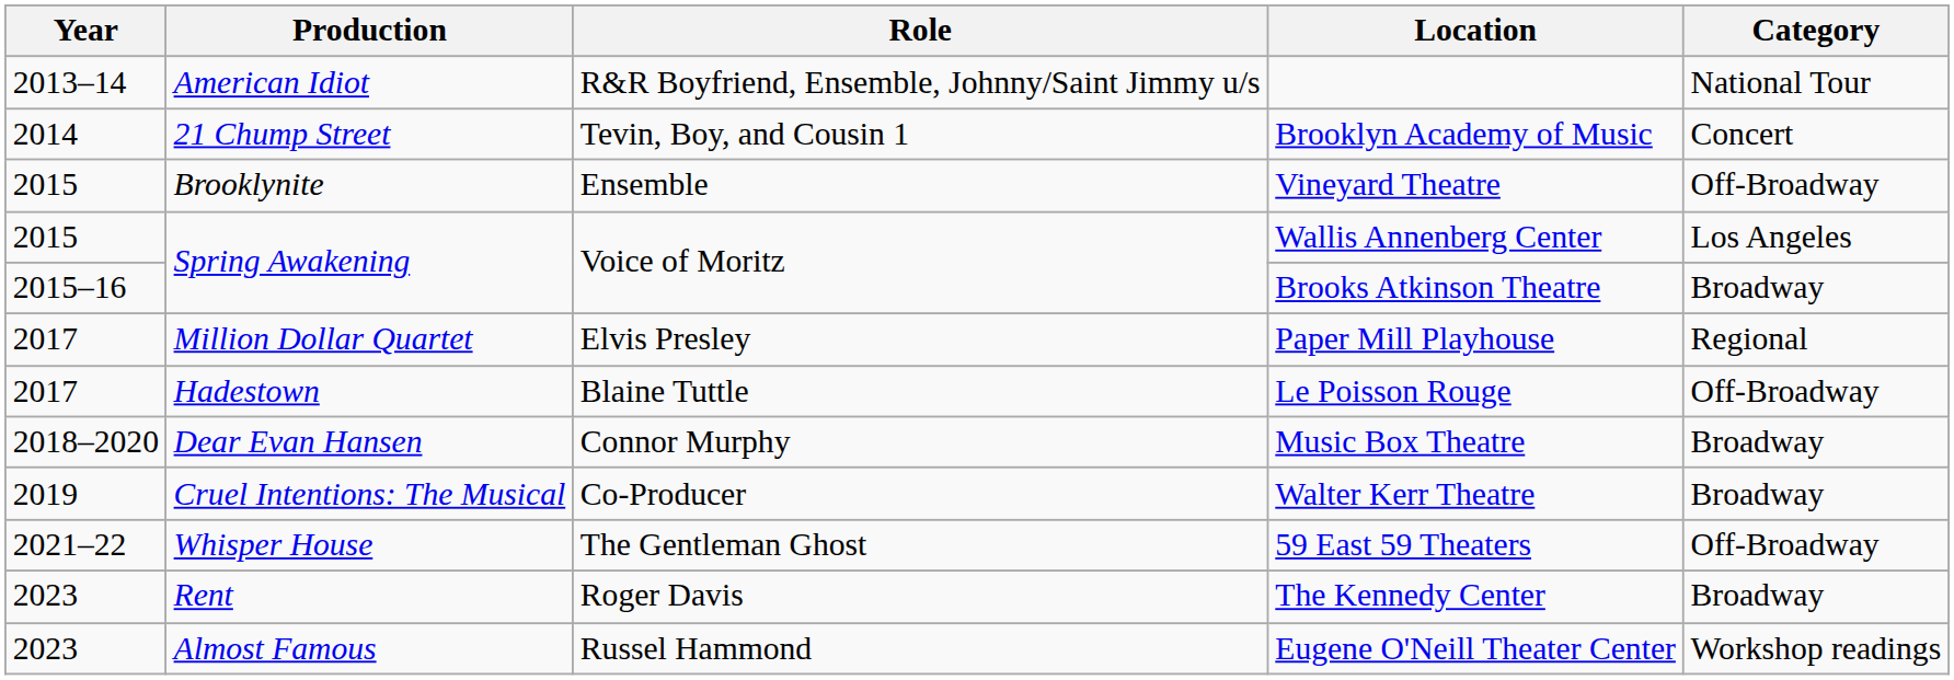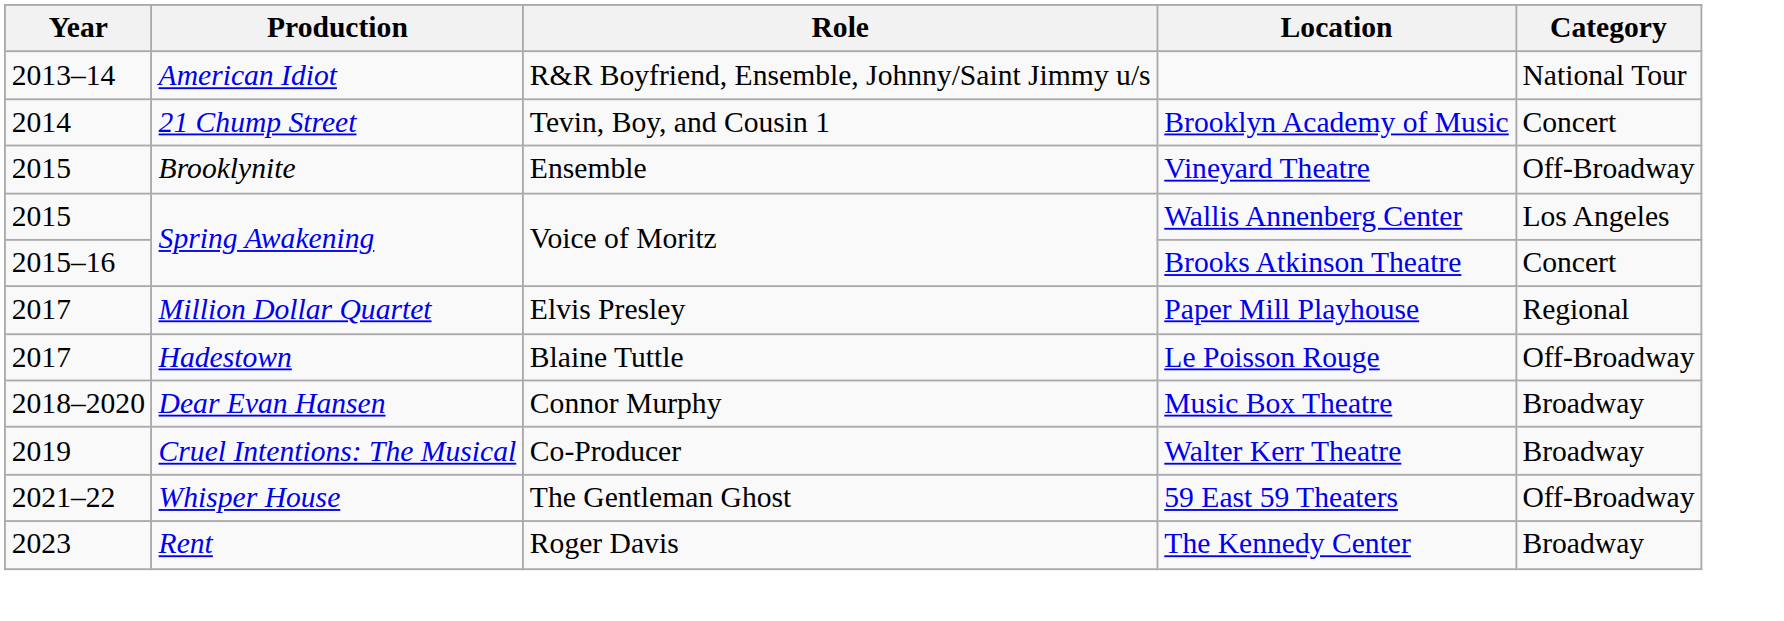Brooks Atkinson Theatre | Category: Broadway -> Concert
- row: 2023 | Almost Famous | Russel Hammond | Eugene O'Neill Theater Center | Workshop readings
